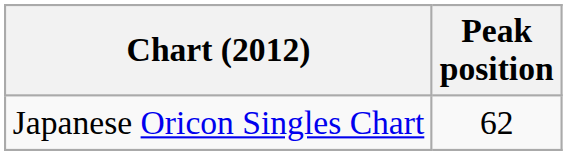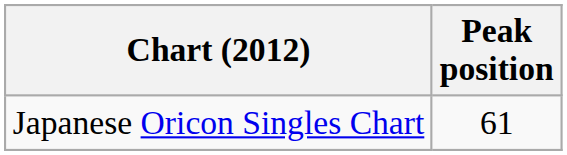Japanese Oricon Singles Chart | Peak position: 62 -> 61
